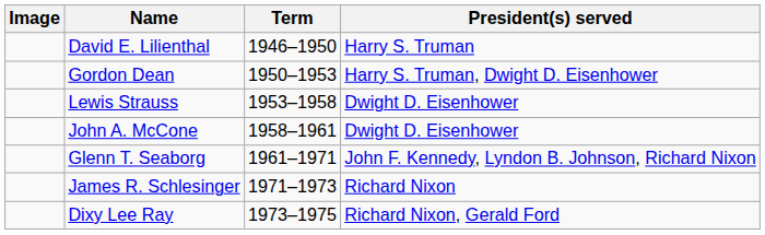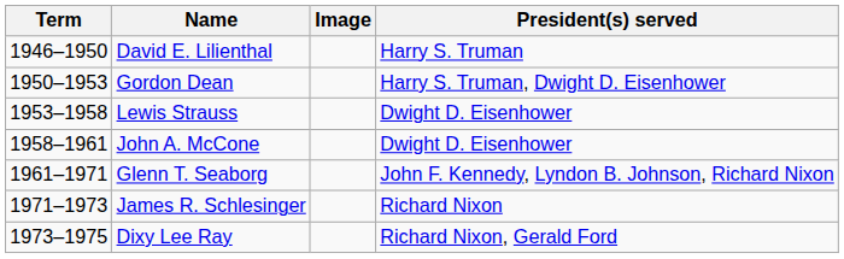columns swapped: Image <-> Term
